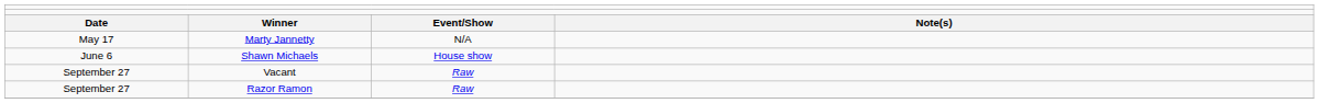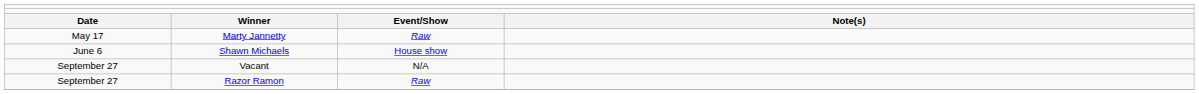Marty Jannetty | column 3: N/A -> Raw
Vacant | column 3: Raw -> N/A
